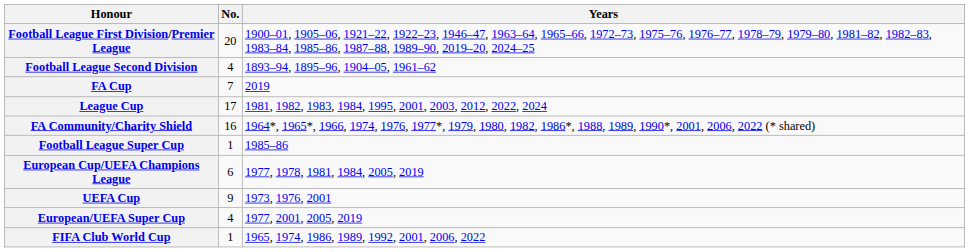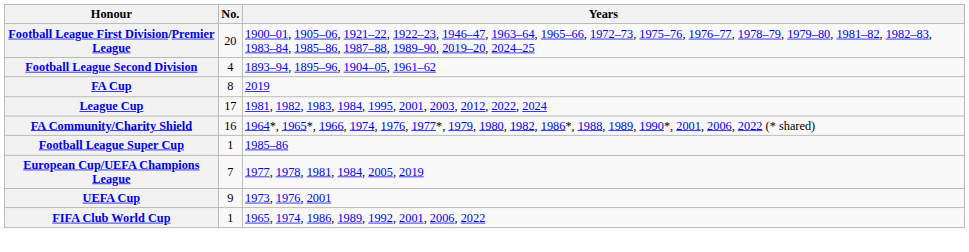FA Cup | No.: 7 -> 8
European Cup/UEFA Champions League | No.: 6 -> 7
- row: European/UEFA Super Cup | 4 | 1977, 2001, 2005, 2019
